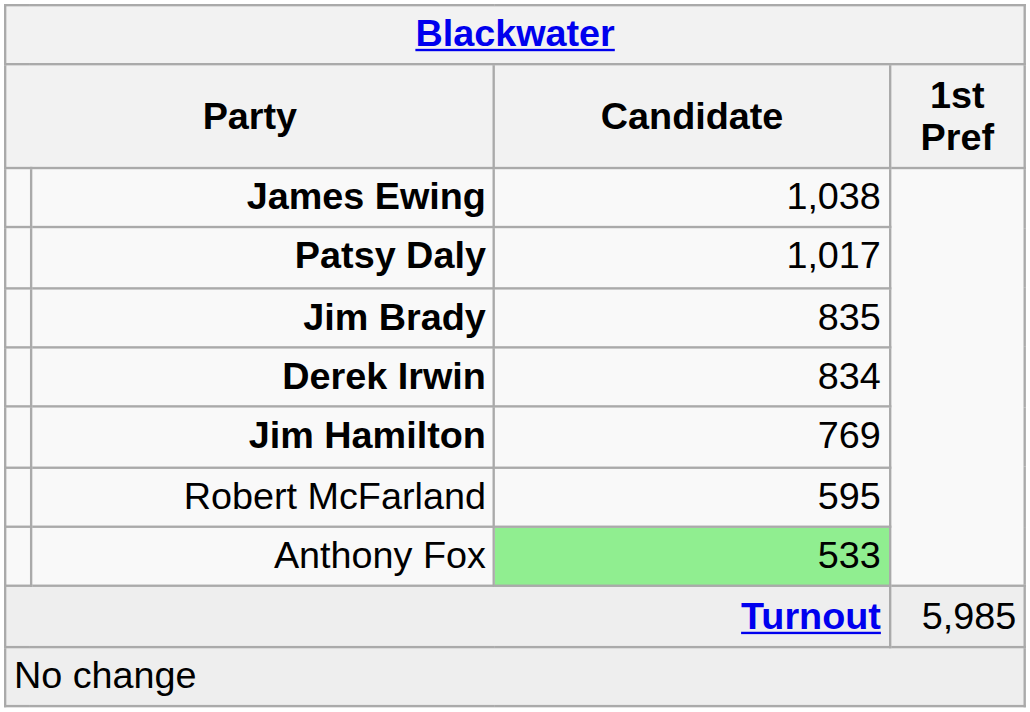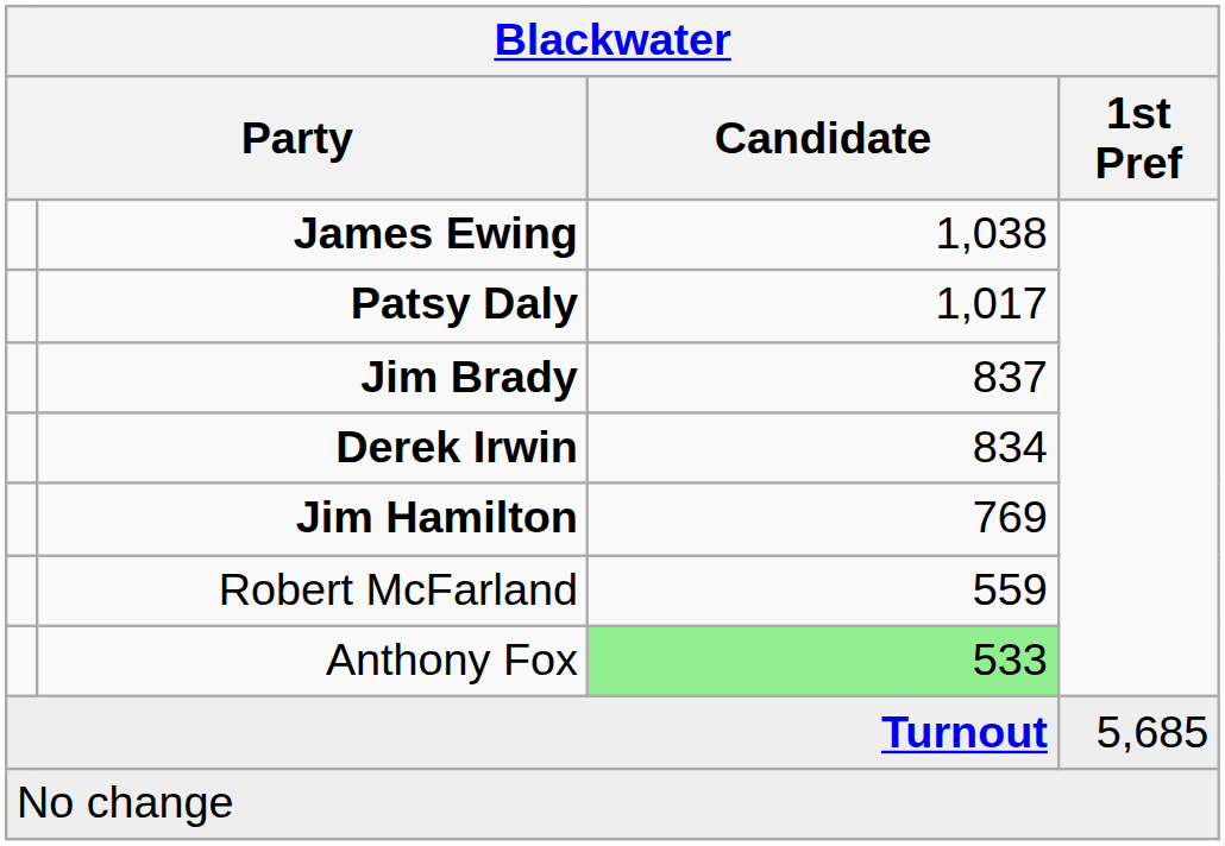Jim Brady | Candidate: 835 -> 837
Robert McFarland | Candidate: 595 -> 559
Turnout | 1st Pref: 5,985 -> 5,685
